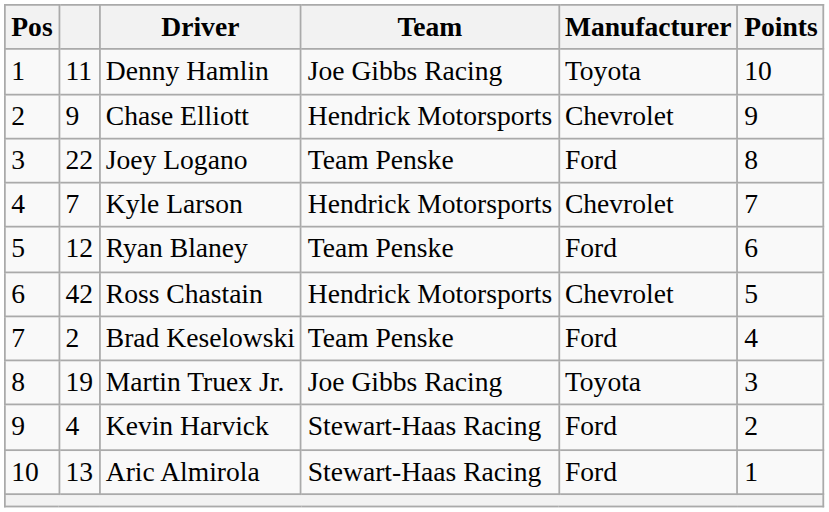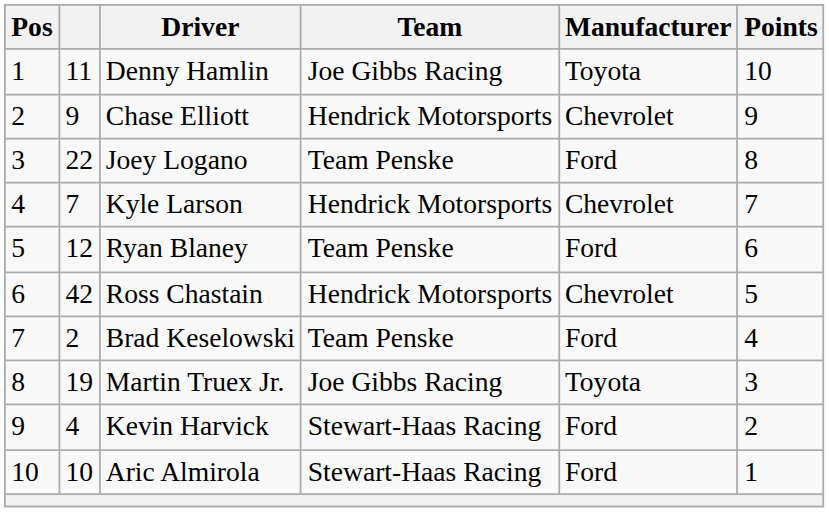Aric Almirola | column 2: 13 -> 10
